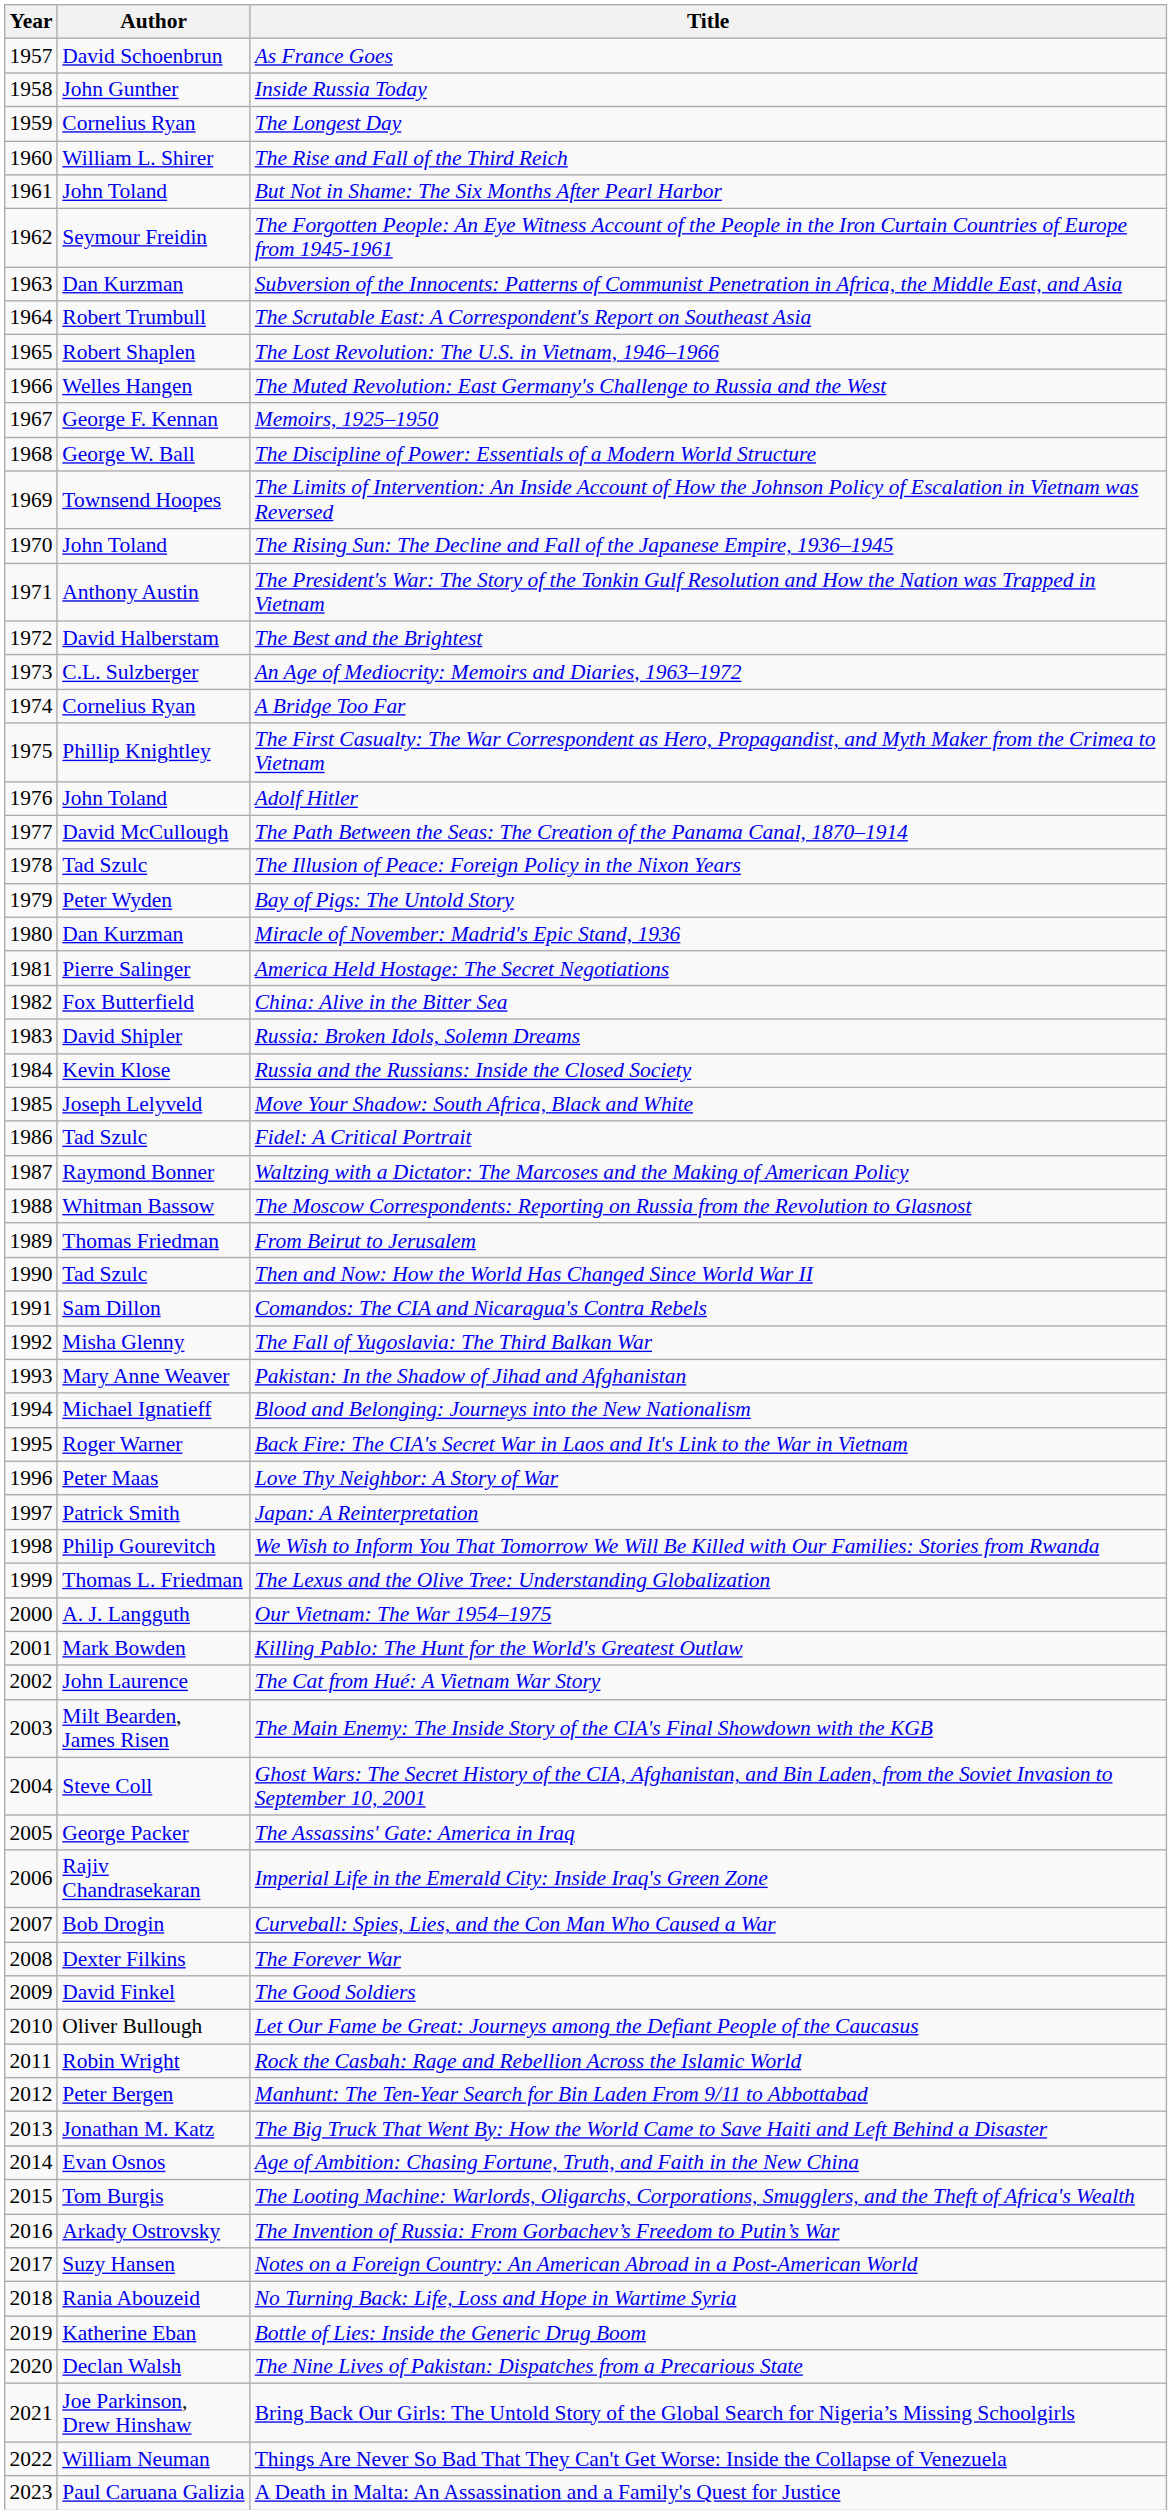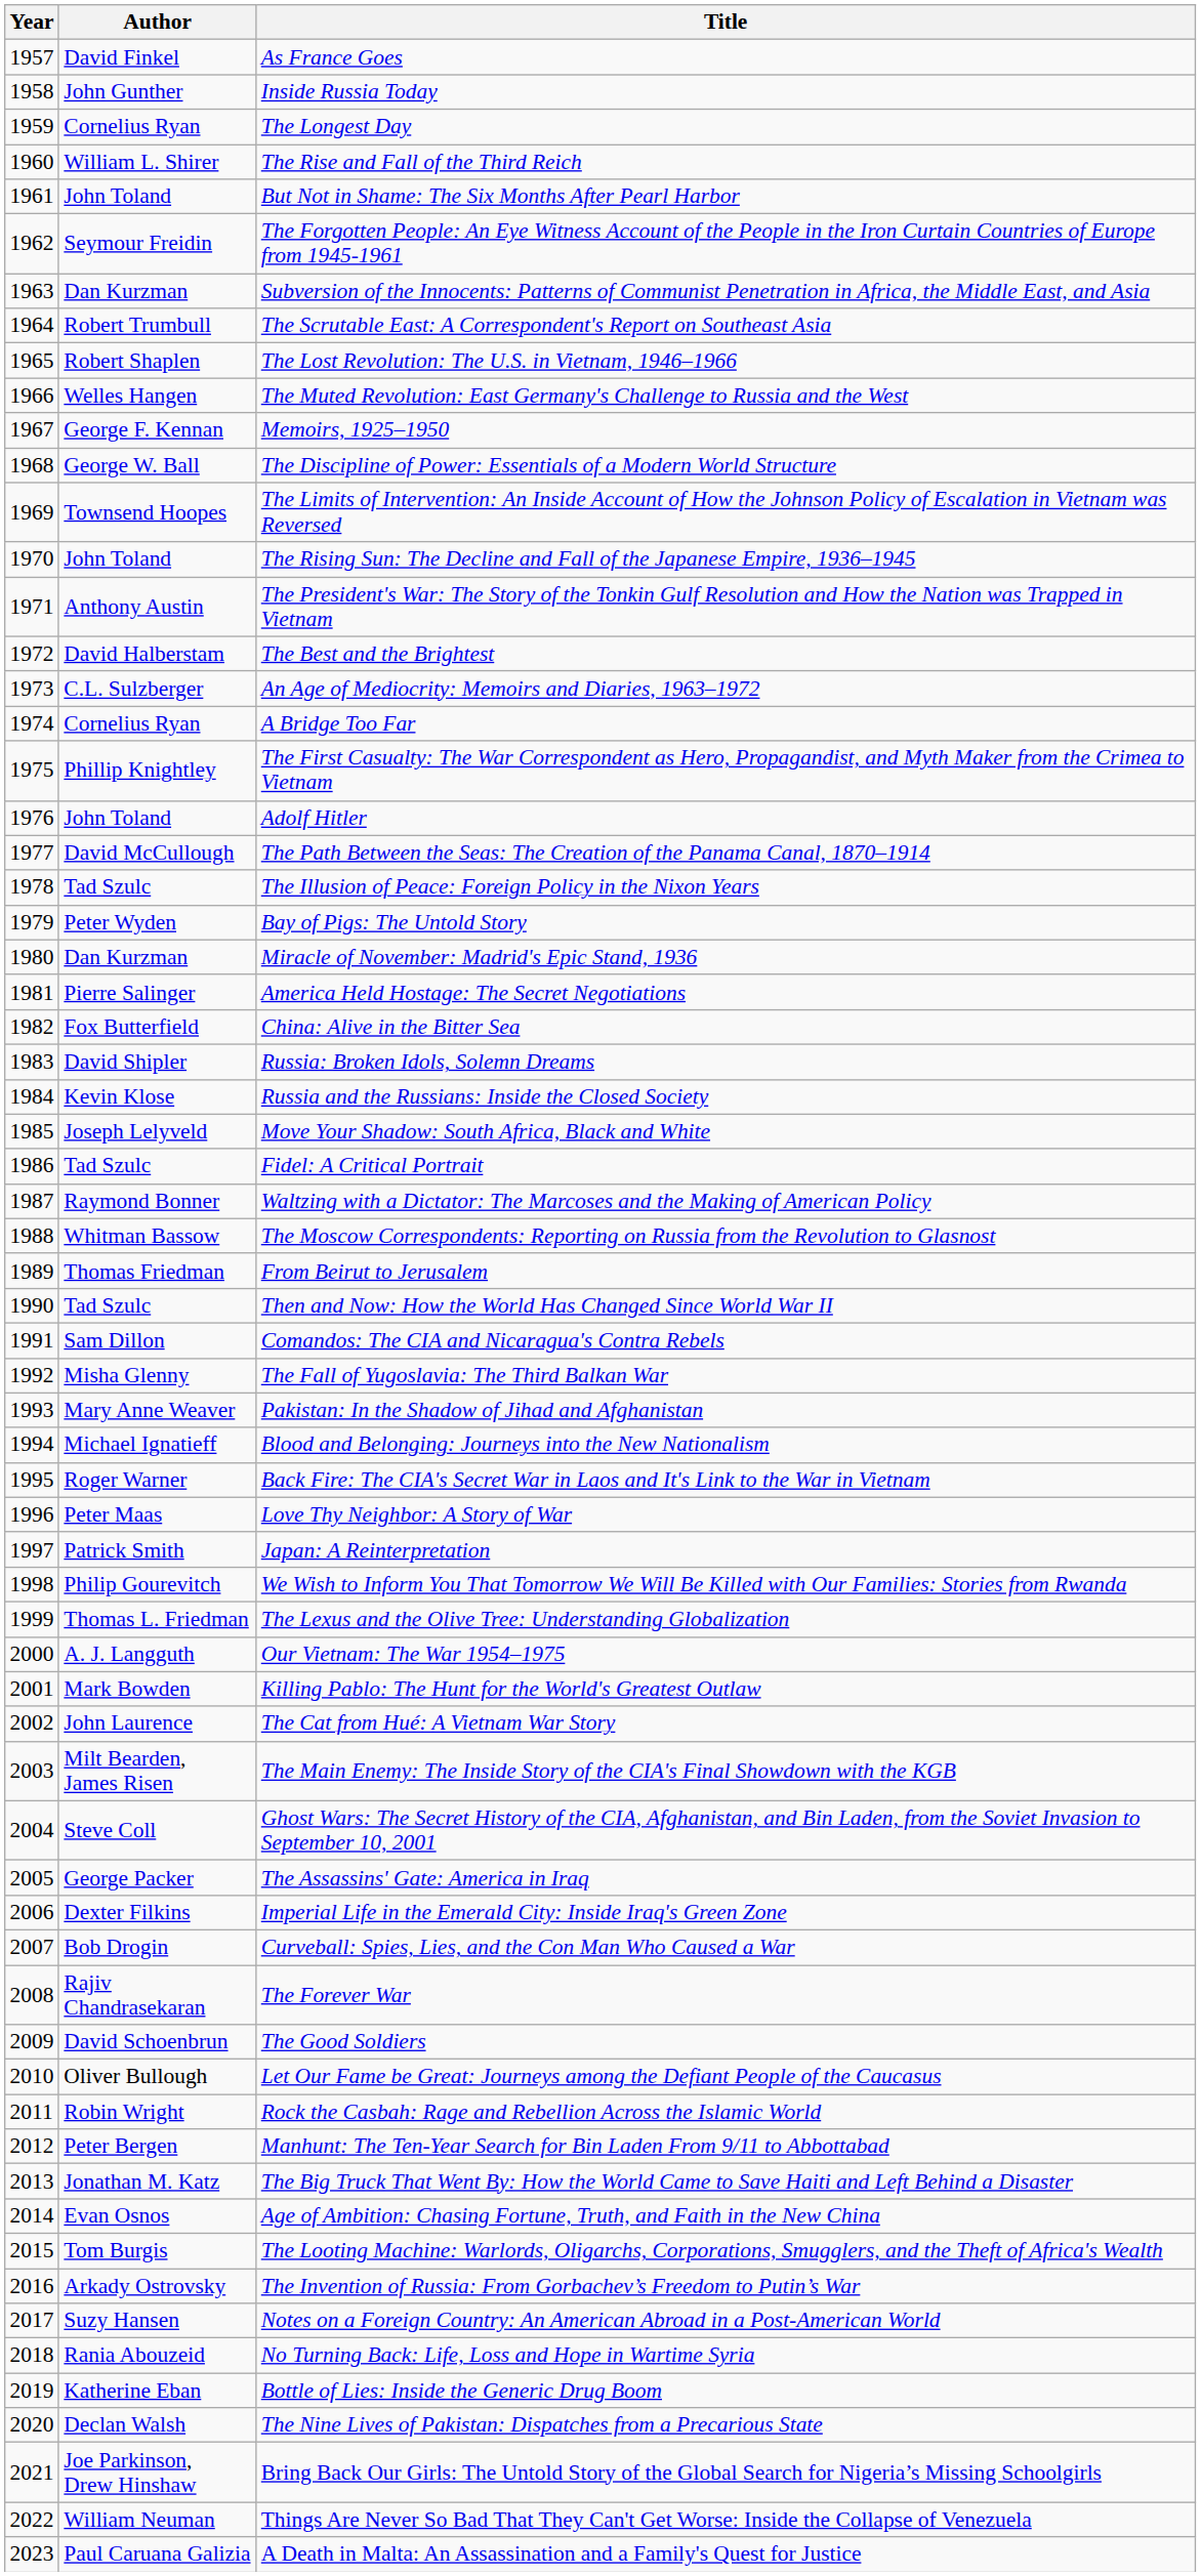As France Goes | Author: David Schoenbrun -> David Finkel
Imperial Life in the Emerald City: Inside Iraq's Green Zone | Author: Rajiv Chandrasekaran -> Dexter Filkins
The Forever War | Author: Dexter Filkins -> Rajiv Chandrasekaran
The Good Soldiers | Author: David Finkel -> David Schoenbrun
